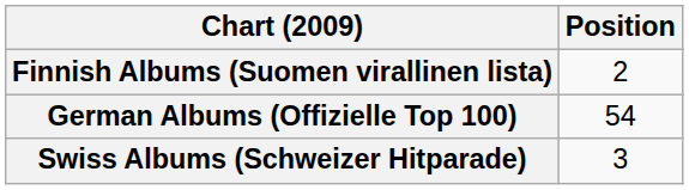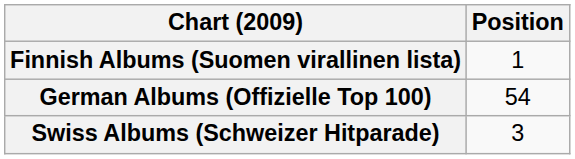Finnish Albums (Suomen virallinen lista) | Position: 2 -> 1
